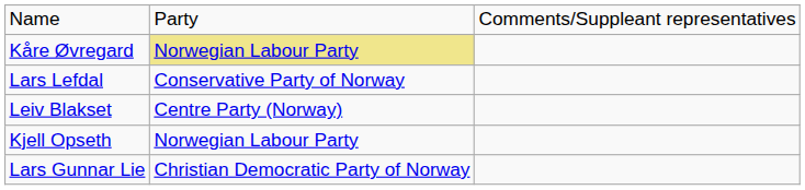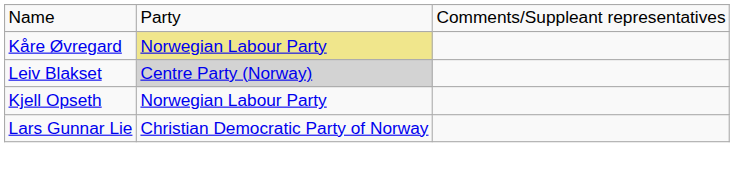- row: Lars Lefdal | Conservative Party of Norway
Leiv Blakset | column 2: no background -> lightgrey background
